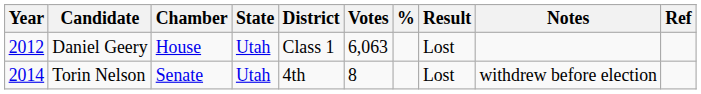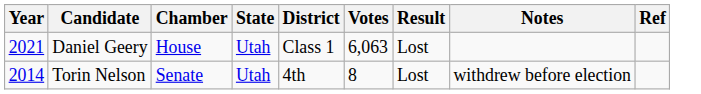- column: %
Daniel Geery | Year: 2012 -> 2021
